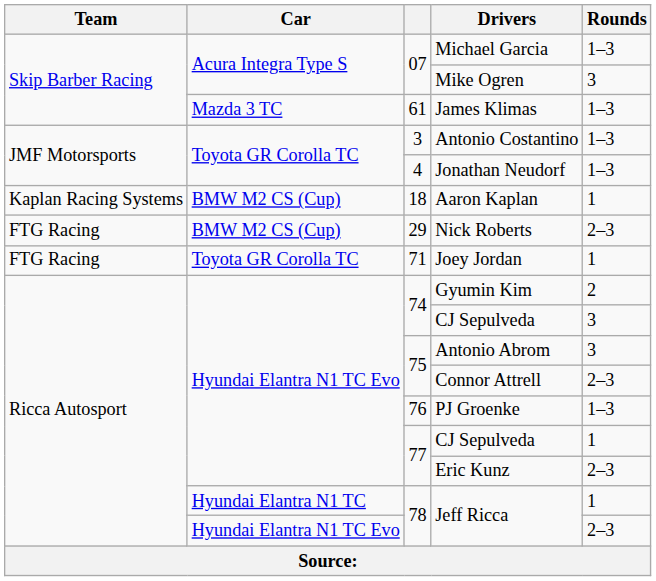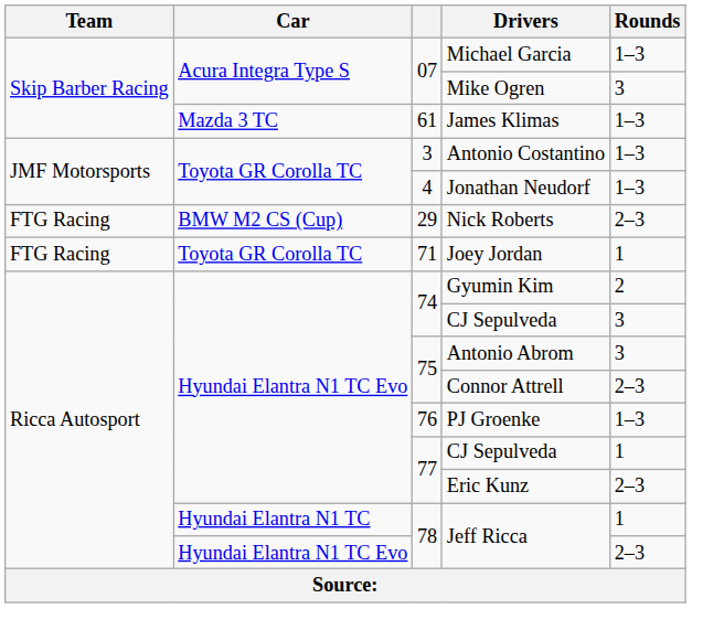- row: Kaplan Racing Systems | BMW M2 CS (Cup) | 18 | Aaron Kaplan | 1
